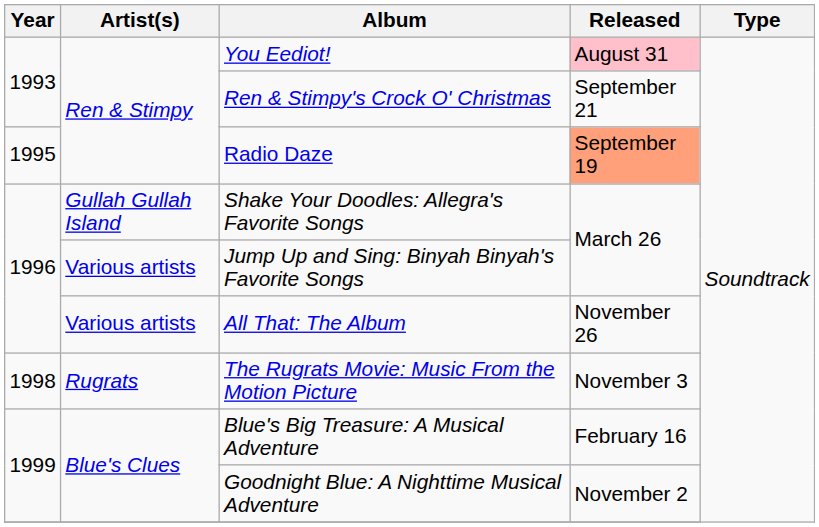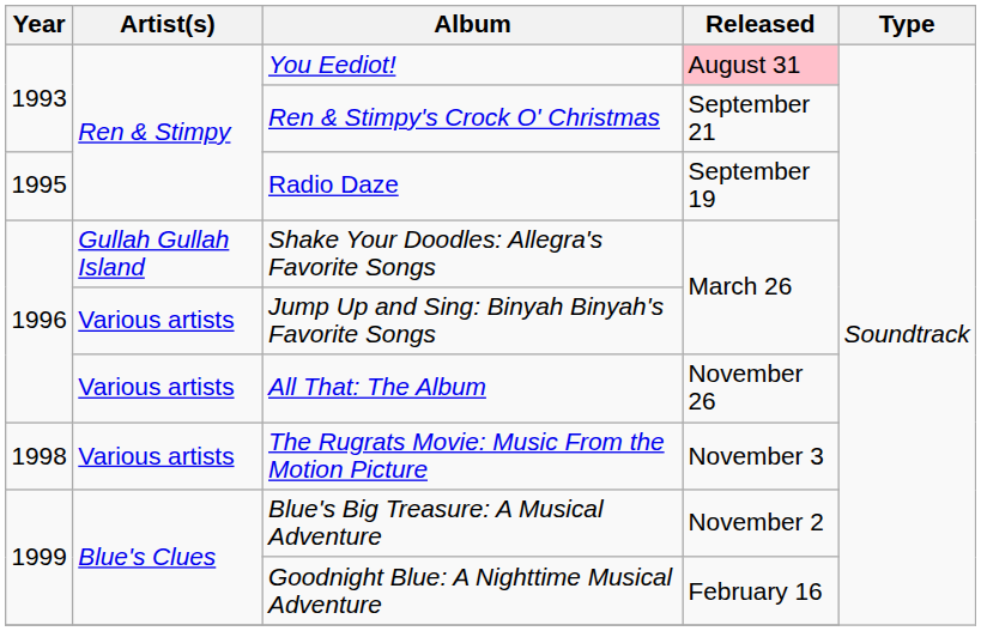Radio Daze | Released: lightsalmon background -> no background
The Rugrats Movie: Music From the Motion Picture | Artist(s): Rugrats -> Various artists
Blue's Big Treasure: A Musical Adventure | Released: February 16 -> November 2
Goodnight Blue: A Nighttime Musical Adventure | Released: November 2 -> February 16
